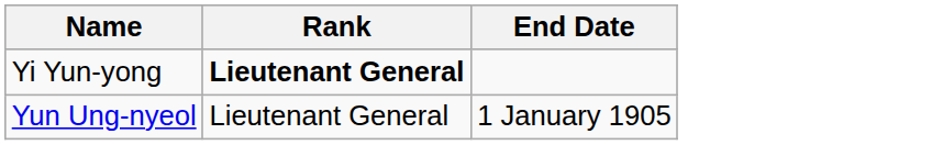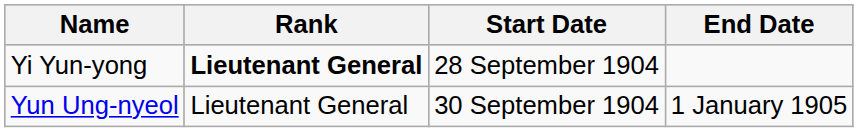+ column: Start Date | 28 September 1904 | 30 September 1904
